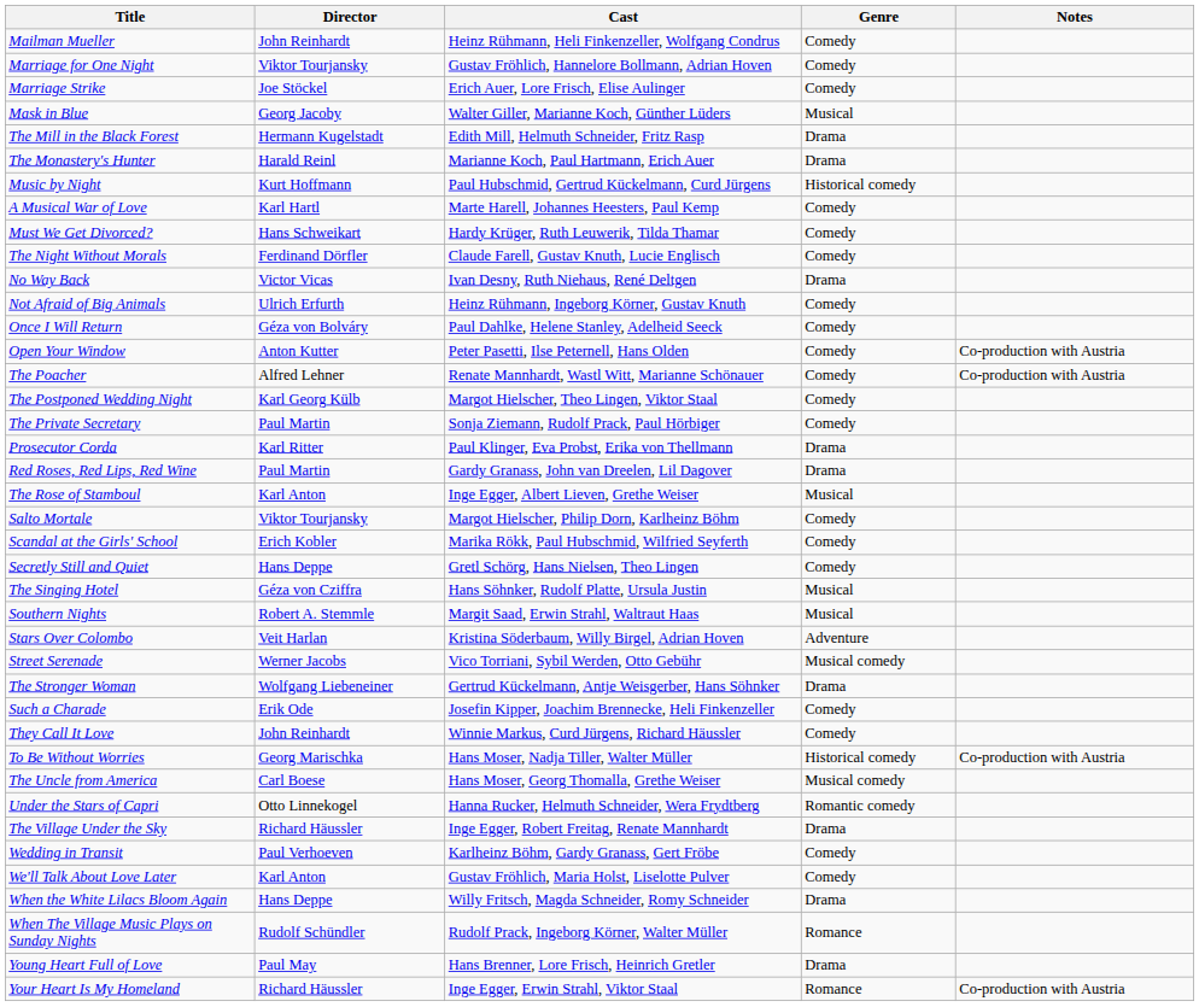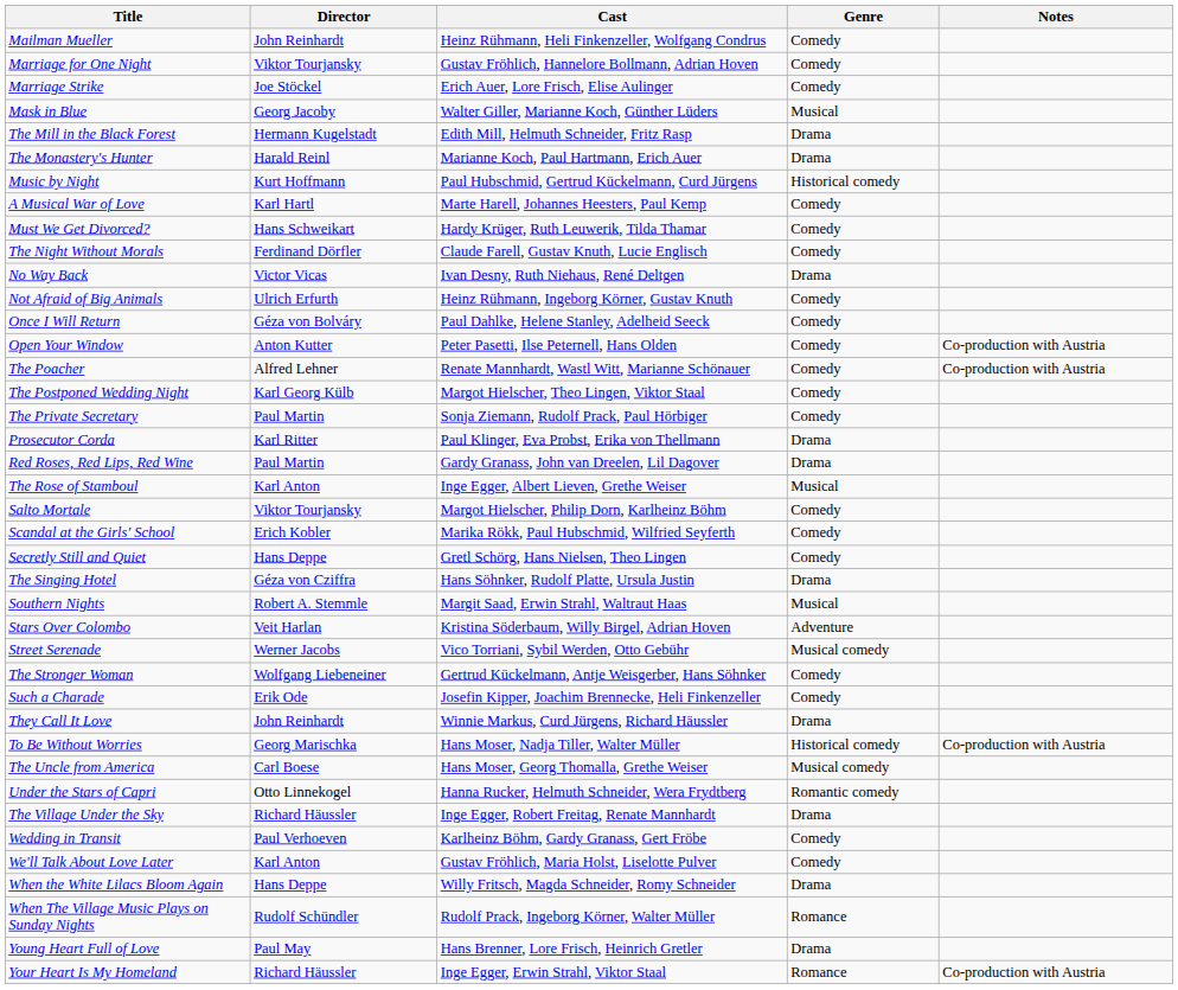The Singing Hotel | Genre: Musical -> Drama
The Stronger Woman | Genre: Drama -> Comedy
They Call It Love | Genre: Comedy -> Drama
